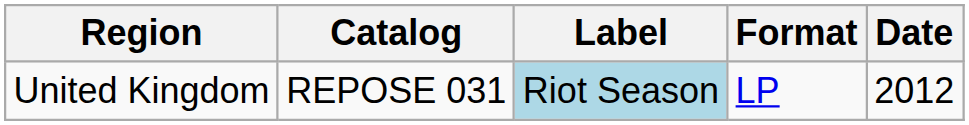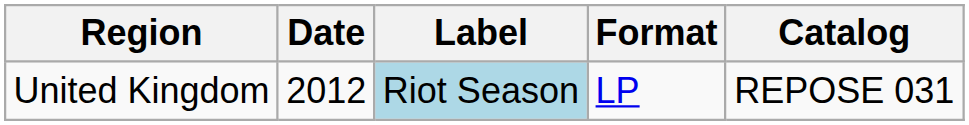columns swapped: Date <-> Catalog
